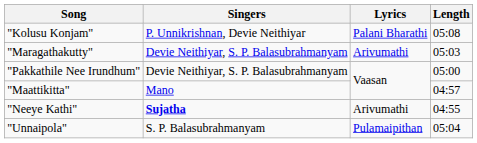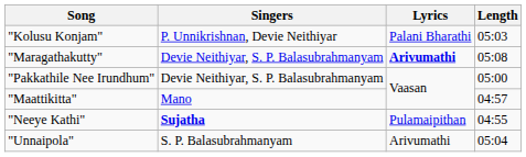"Kolusu Konjam" | Length: 05:08 -> 05:03
"Maragathakutty" | Lyrics: normal -> bold
"Maragathakutty" | Length: 05:03 -> 05:08
"Neeye Kathi" | Lyrics: Arivumathi -> Pulamaipithan
"Unnaipola" | Lyrics: Pulamaipithan -> Arivumathi
